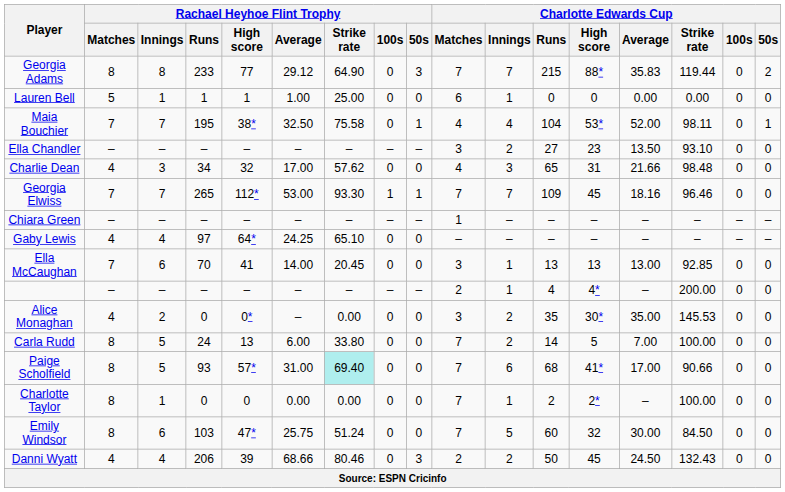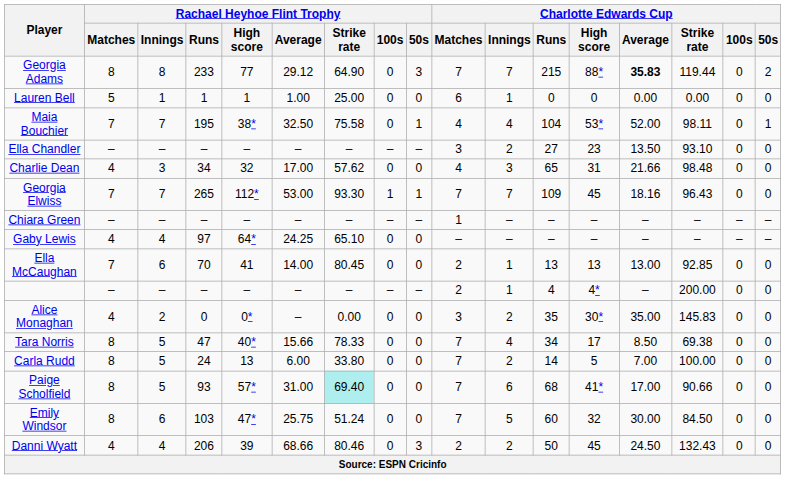Georgia Adams | Charlotte Edwards Cup / Average: normal -> bold
Georgia Elwiss | Charlotte Edwards Cup / Strike rate: 96.46 -> 96.43
Ella McCaughan | Rachael Heyhoe Flint Trophy / Strike rate: 20.45 -> 80.45
Ella McCaughan | Charlotte Edwards Cup / Matches: 3 -> 2
Alice Monaghan | Charlotte Edwards Cup / Strike rate: 145.53 -> 145.83
+ row: Tara Norris | 8 | 5 | 47 | 40* | 15.66 | 78.33 | 0 | 0 | 7 | 4 | 34 | 17 | 8.50 | 69.38 | 0 | 0
- row: Charlotte Taylor | 8 | 1 | 0 | 0 | 0.00 | 0.00 | 0 | 0 | 7 | 1 | 2 | 2* | – | 100.00 | 0 | 0
